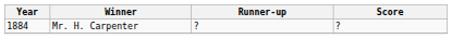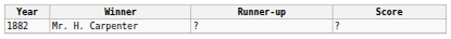Mr. H. Carpenter | Year: 1884 -> 1882
